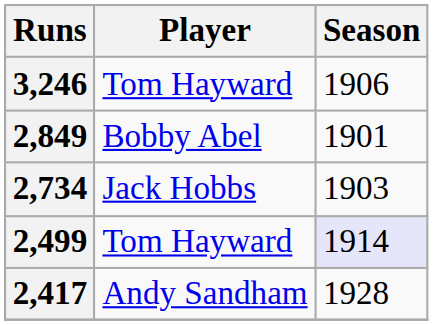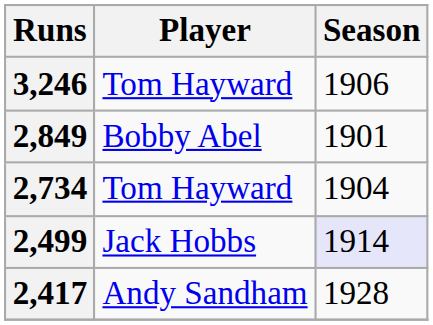2,734 | Player: Jack Hobbs -> Tom Hayward
2,734 | Season: 1903 -> 1904
2,499 | Player: Tom Hayward -> Jack Hobbs
